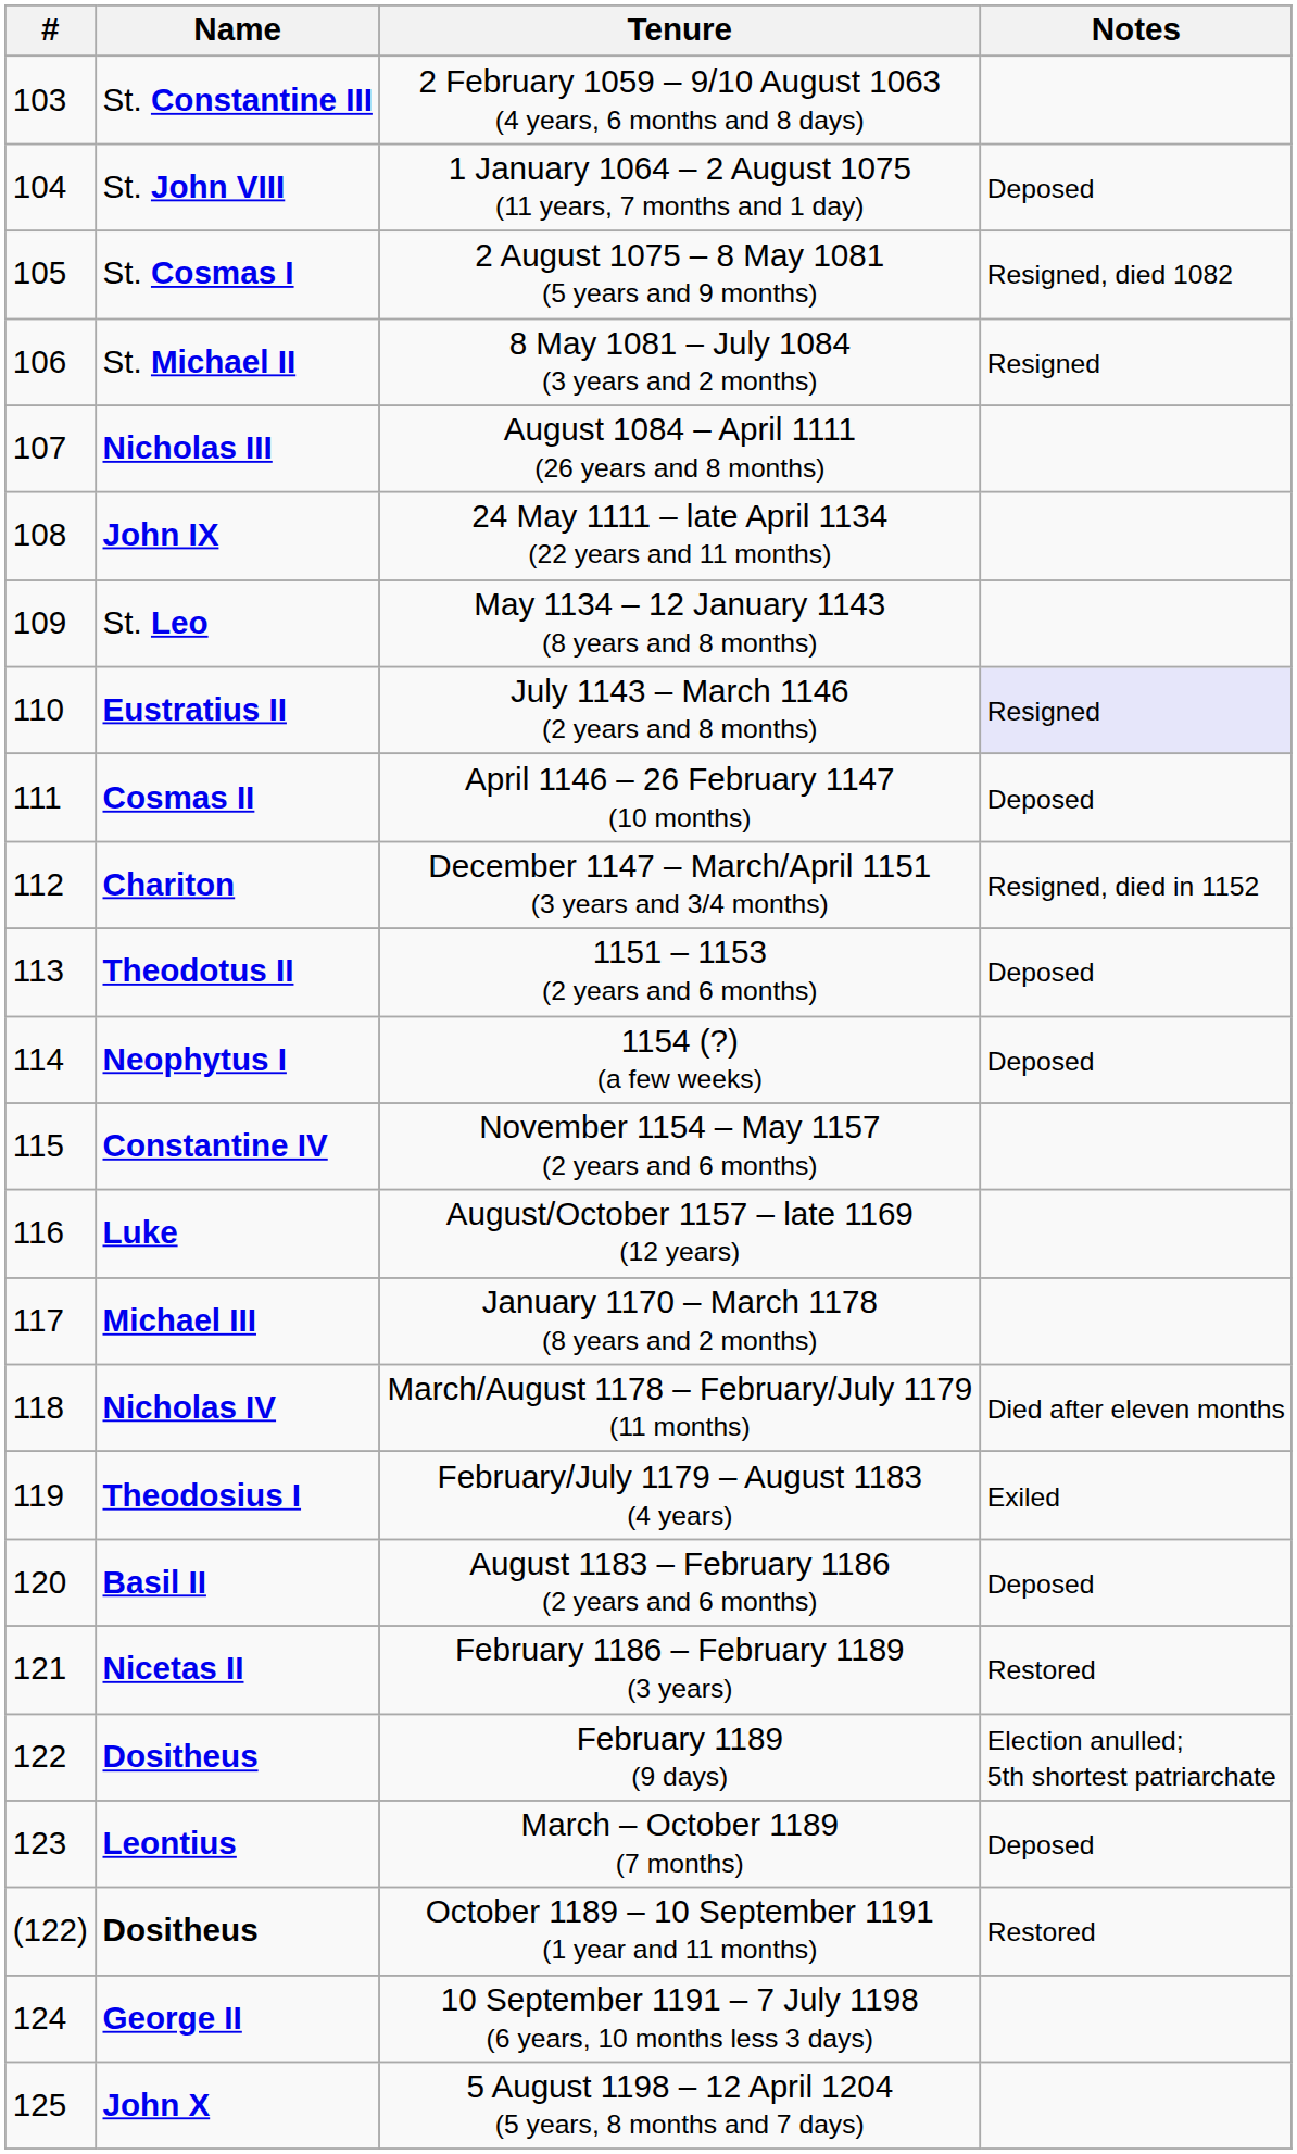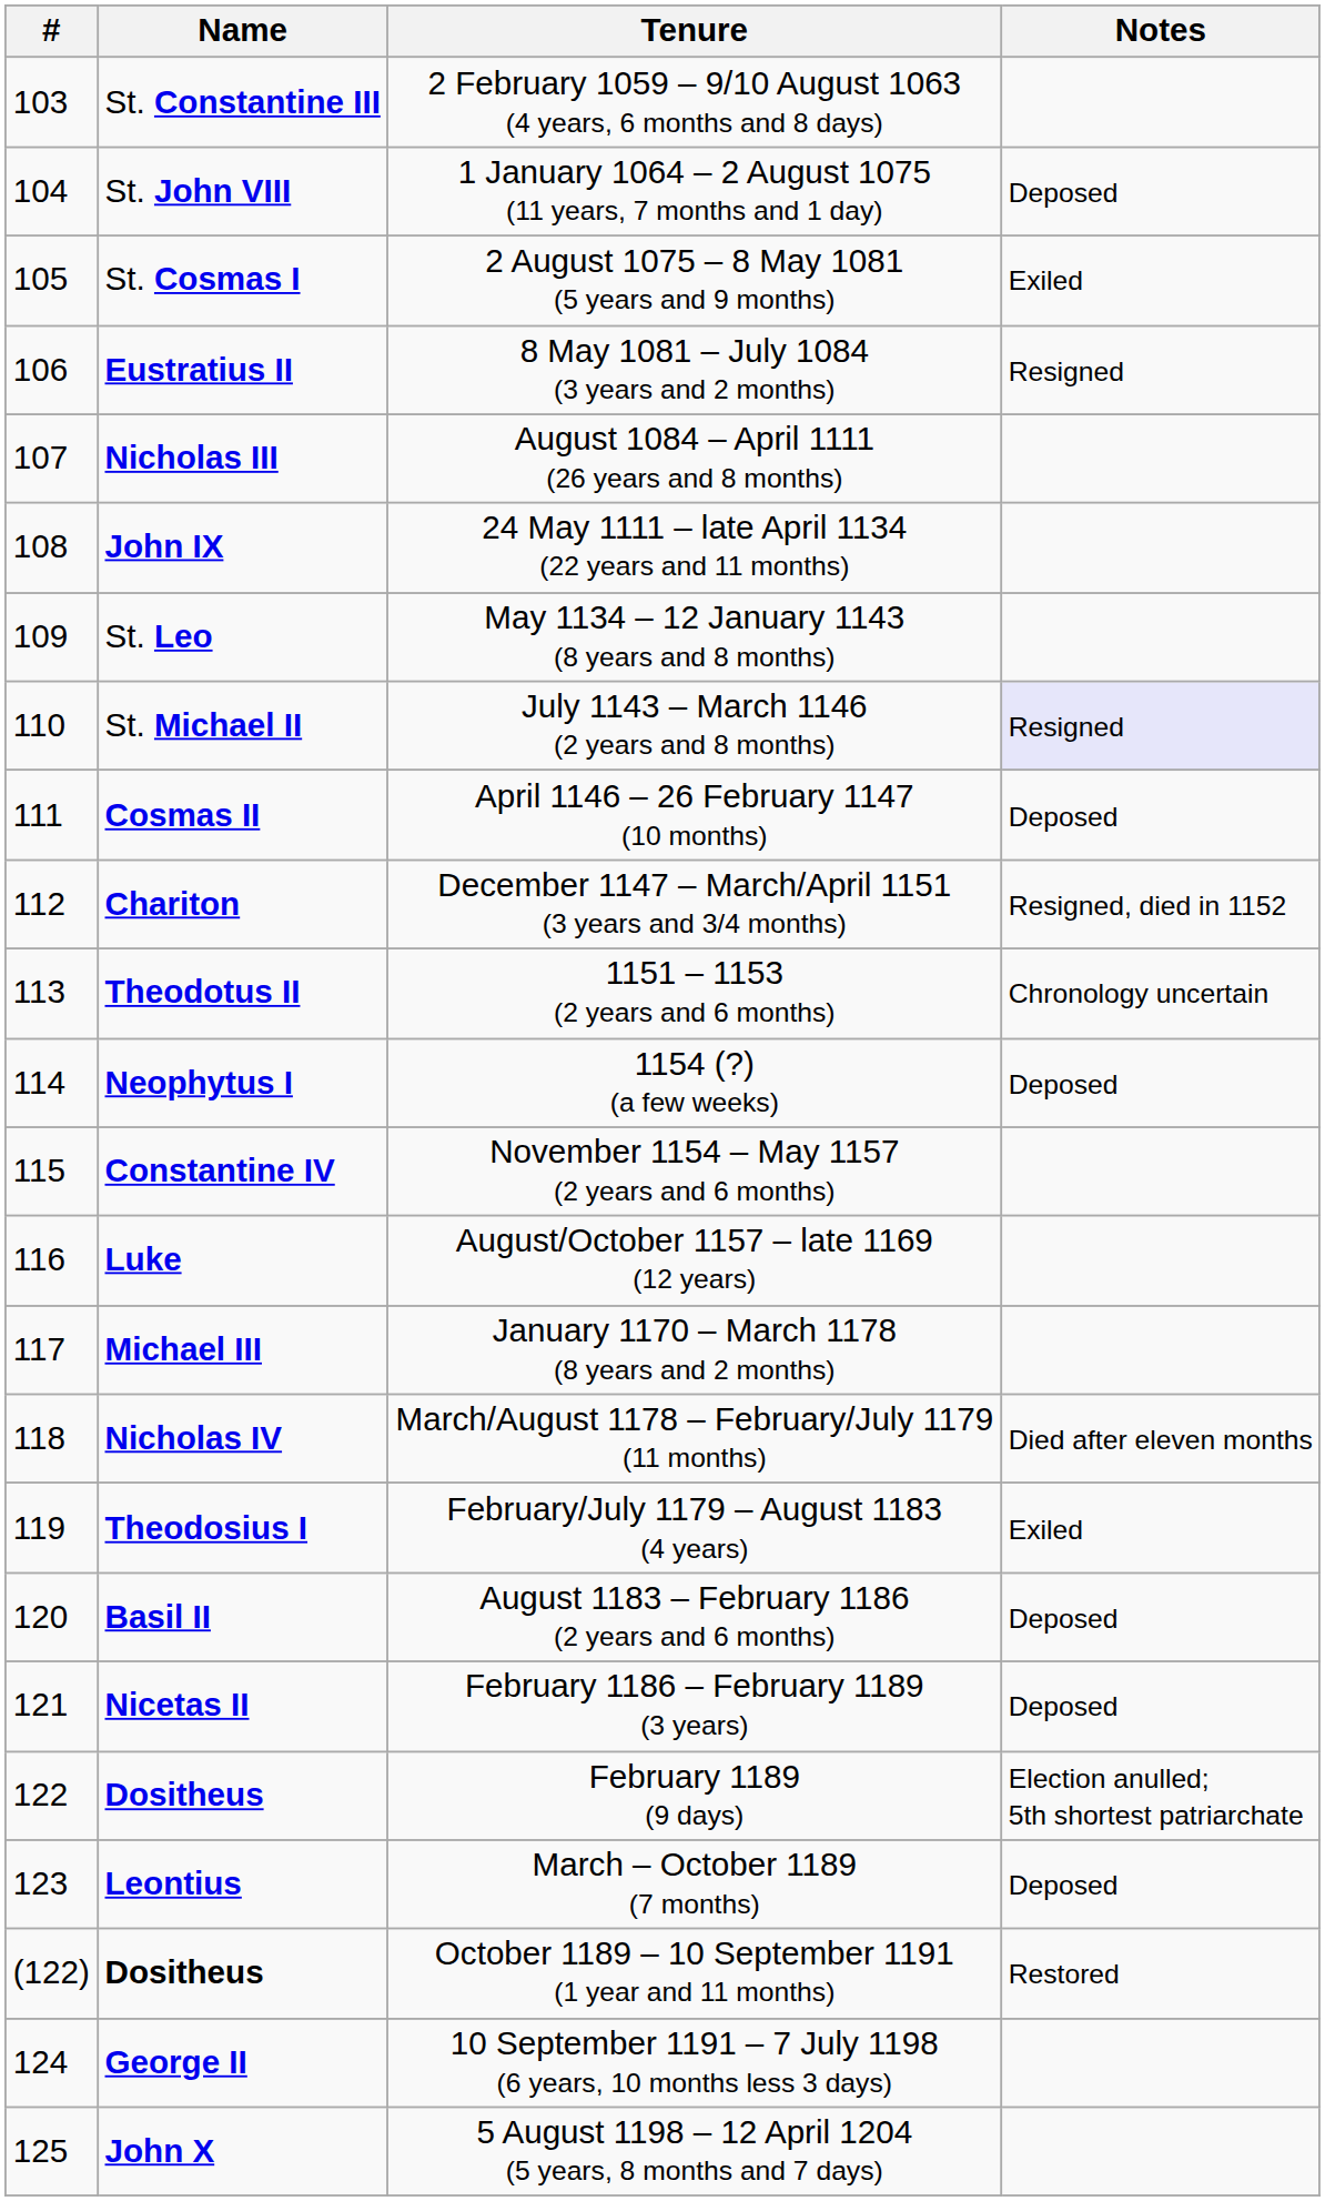2 August 1075 – 8 May 1081 (5 years and 9 months) | Notes: Resigned, died 1082 -> Exiled
8 May 1081 – July 1084 (3 years and 2 months) | Name: St. Michael II -> Eustratius II
July 1143 – March 1146 (2 years and 8 months) | Name: Eustratius II -> St. Michael II
1151 – 1153 (2 years and 6 months) | Notes: Deposed -> Chronology uncertain
February 1186 – February 1189 (3 years) | Notes: Restored -> Deposed
